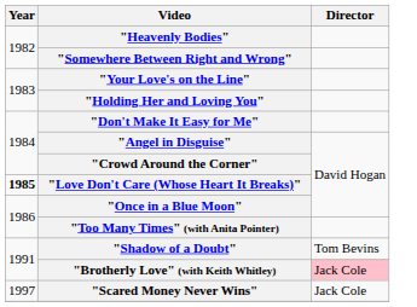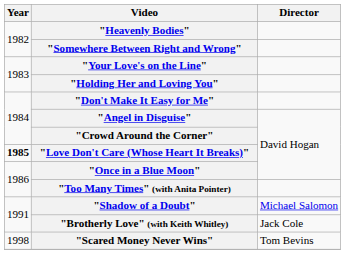"Shadow of a Doubt" | Director: Tom Bevins -> Michael Salomon
"Brotherly Love" (with Keith Whitley) | Director: pink background -> no background
"Scared Money Never Wins" | Year: 1997 -> 1998
"Scared Money Never Wins" | Director: Jack Cole -> Tom Bevins
